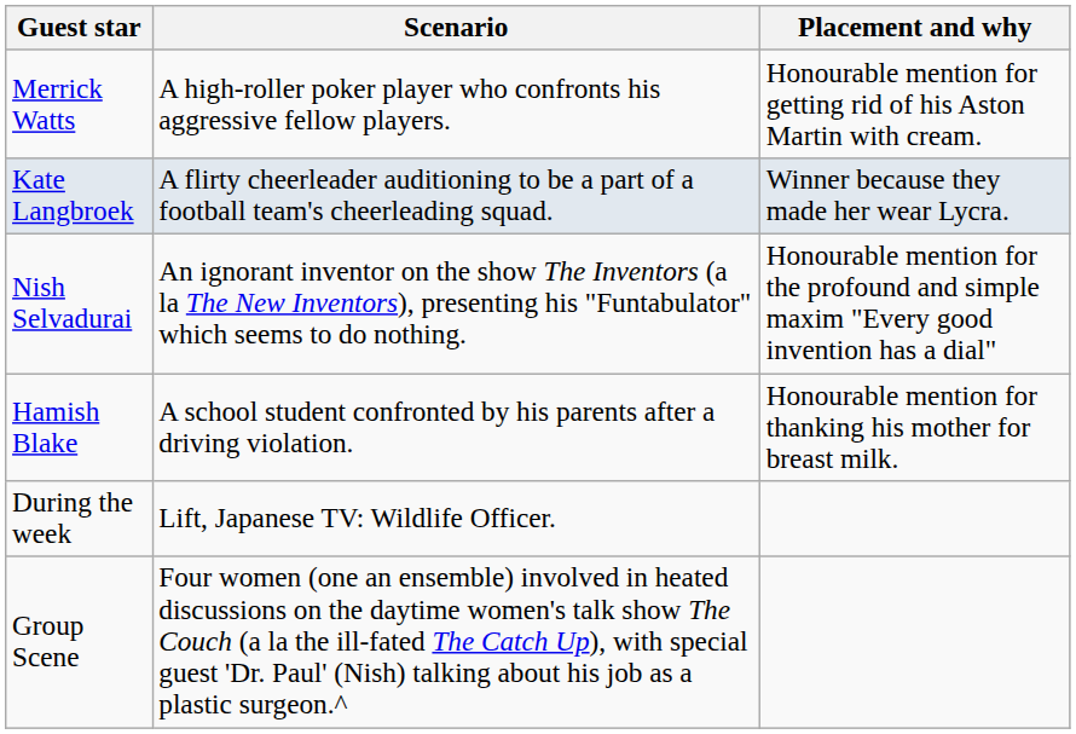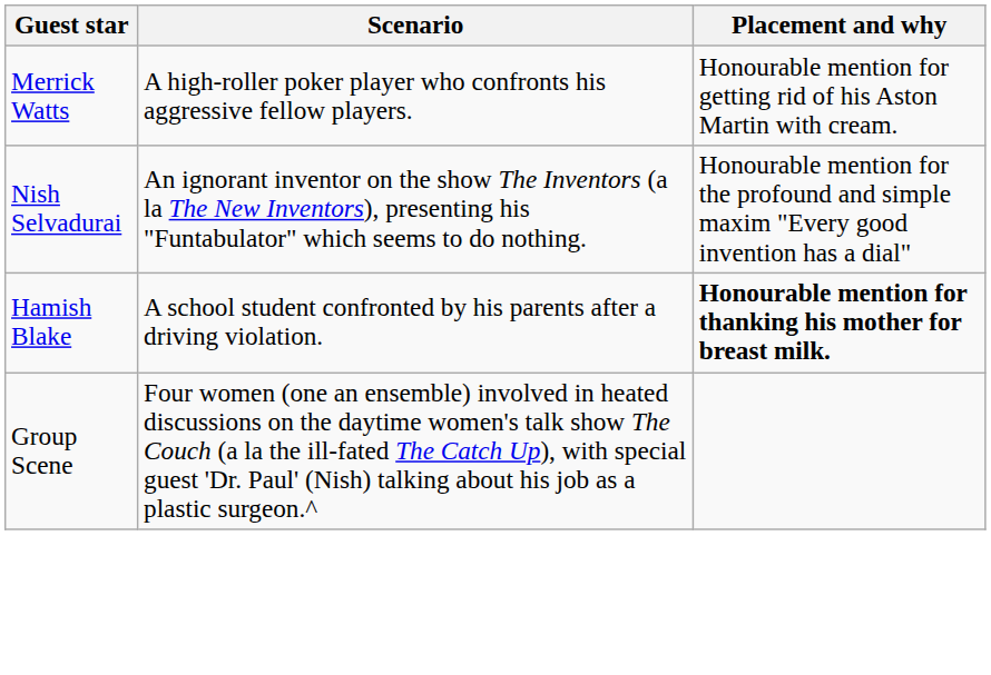- row: Kate Langbroek | A flirty cheerleader auditioning to be a part of a football team's cheerleading squad. | Winner because they made her wear Lycra.
Hamish Blake | Placement and why: normal -> bold
- row: During the week | Lift, Japanese TV: Wildlife Officer.
